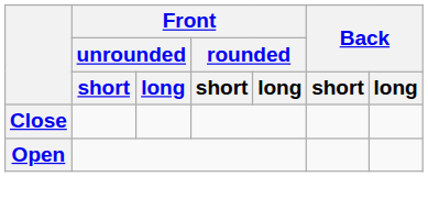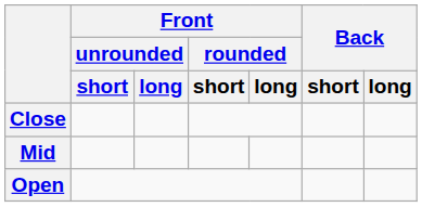+ row: Mid
